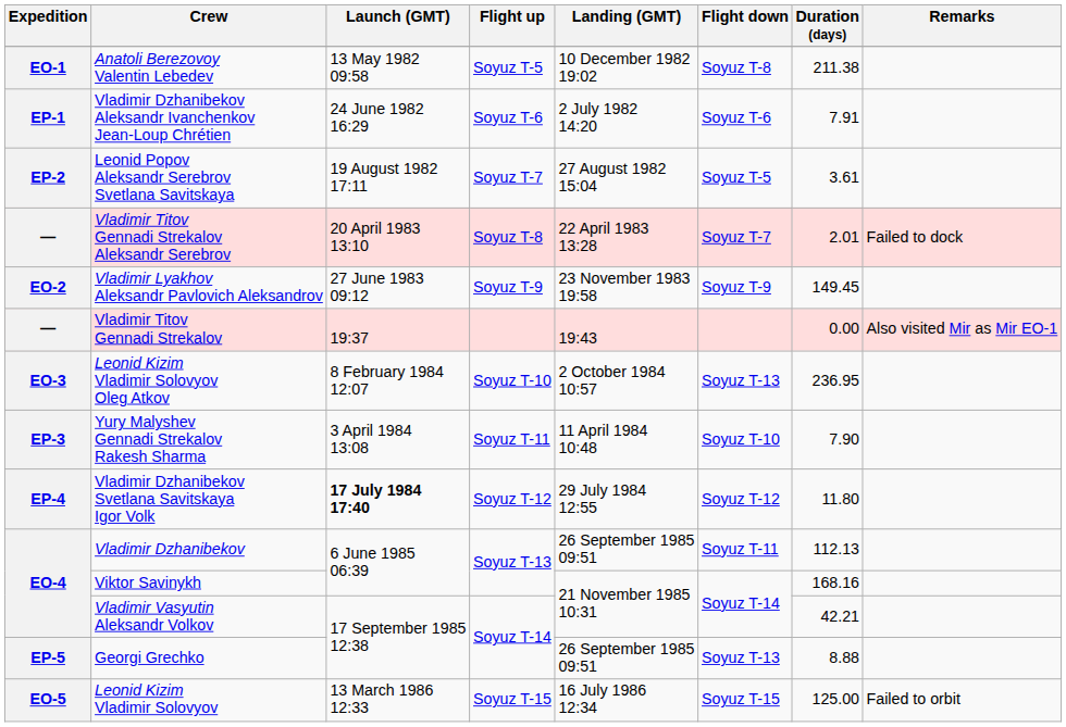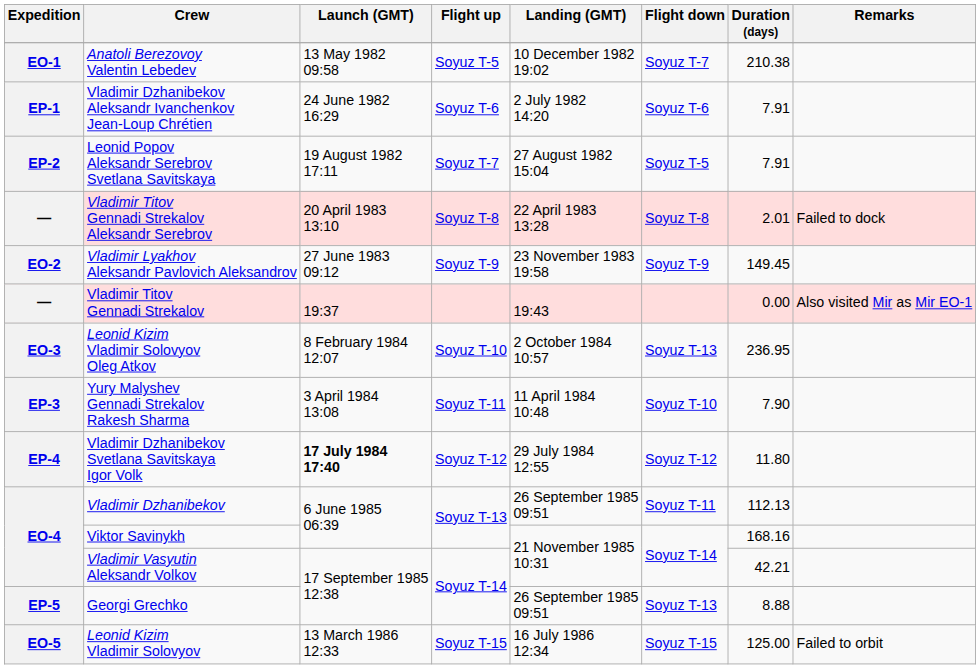Anatoli Berezovoy Valentin Lebedev | Flight down: Soyuz T-8 -> Soyuz T-7
Anatoli Berezovoy Valentin Lebedev | Duration (days): 211.38 -> 210.38
Leonid Popov Aleksandr Serebrov Svetlana Savitskaya | Duration (days): 3.61 -> 7.91
Vladimir Titov Gennadi Strekalov Aleksandr Serebrov | Flight down: Soyuz T-7 -> Soyuz T-8
